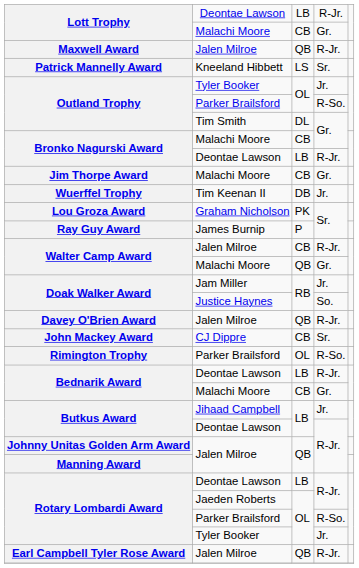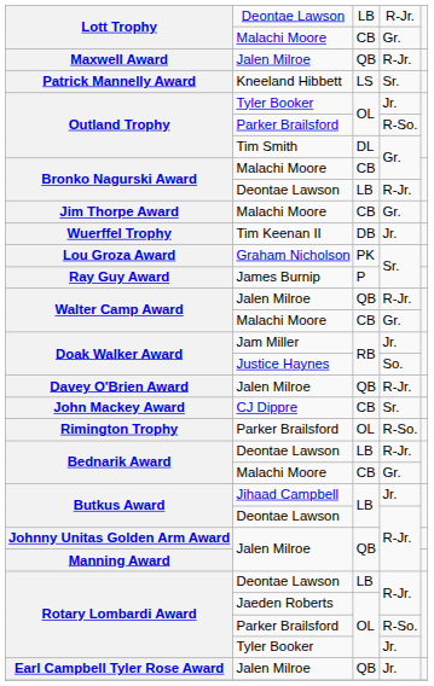Walter Camp Award / Jalen Milroe | column 3: CB -> QB
Walter Camp Award / Malachi Moore | column 3: QB -> CB
Earl Campbell Tyler Rose Award | column 4: R-Jr. -> Jr.
